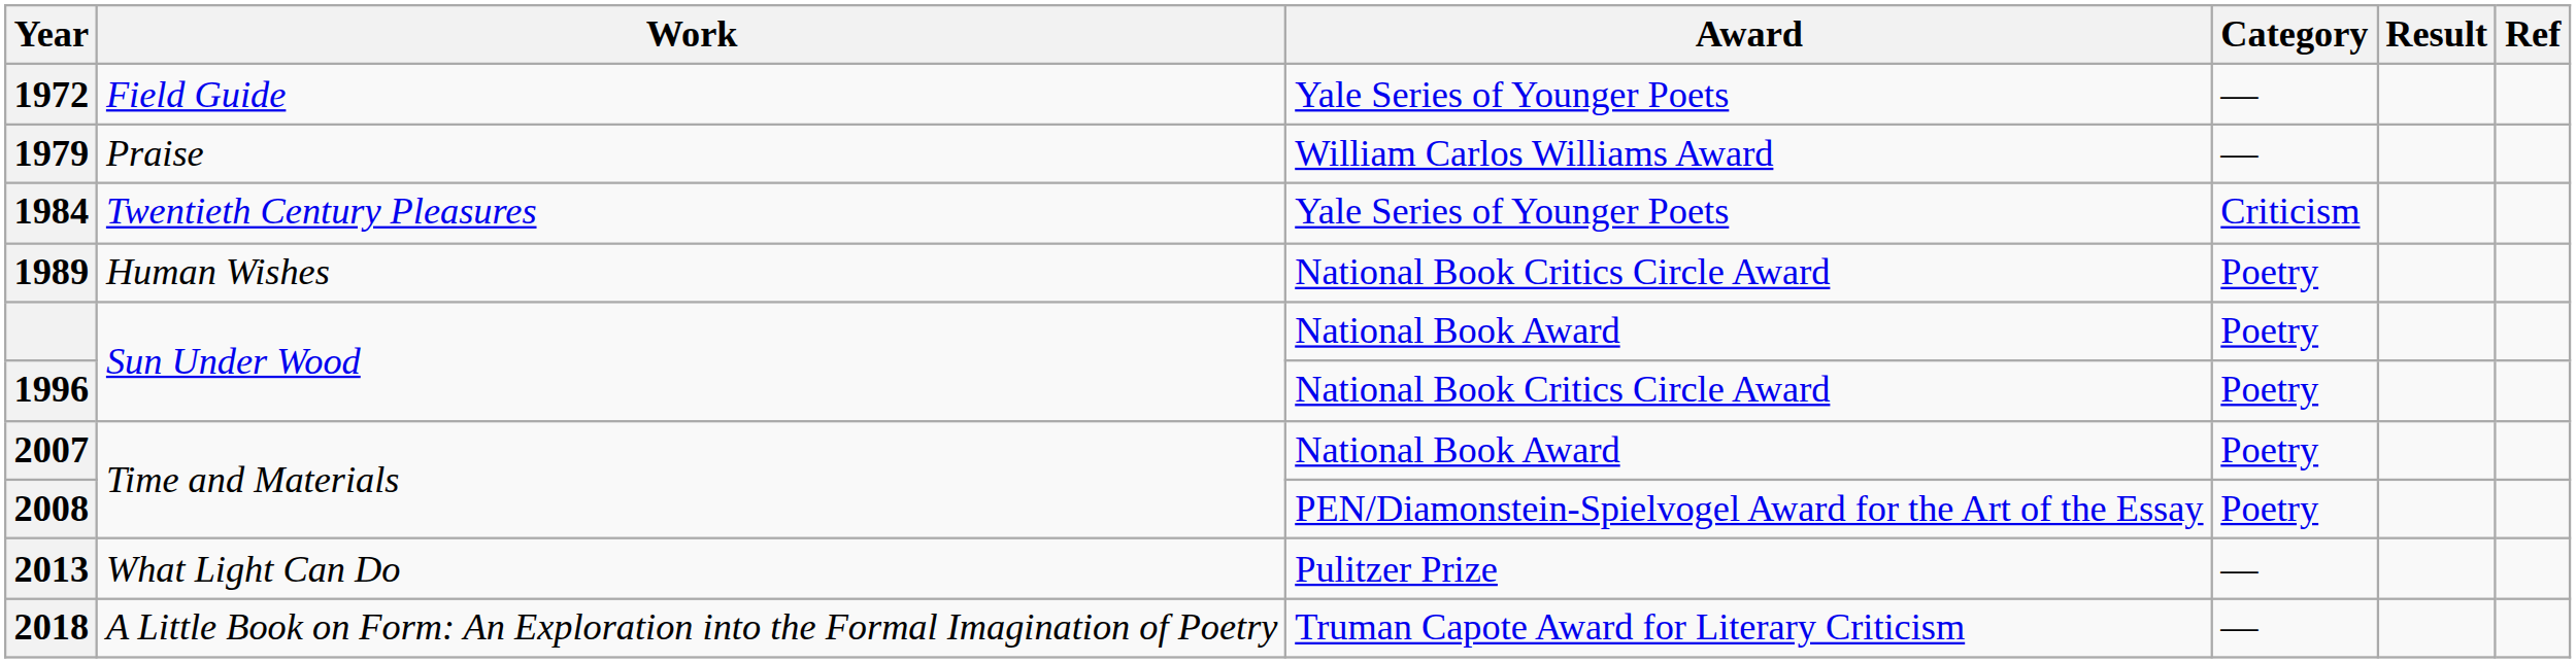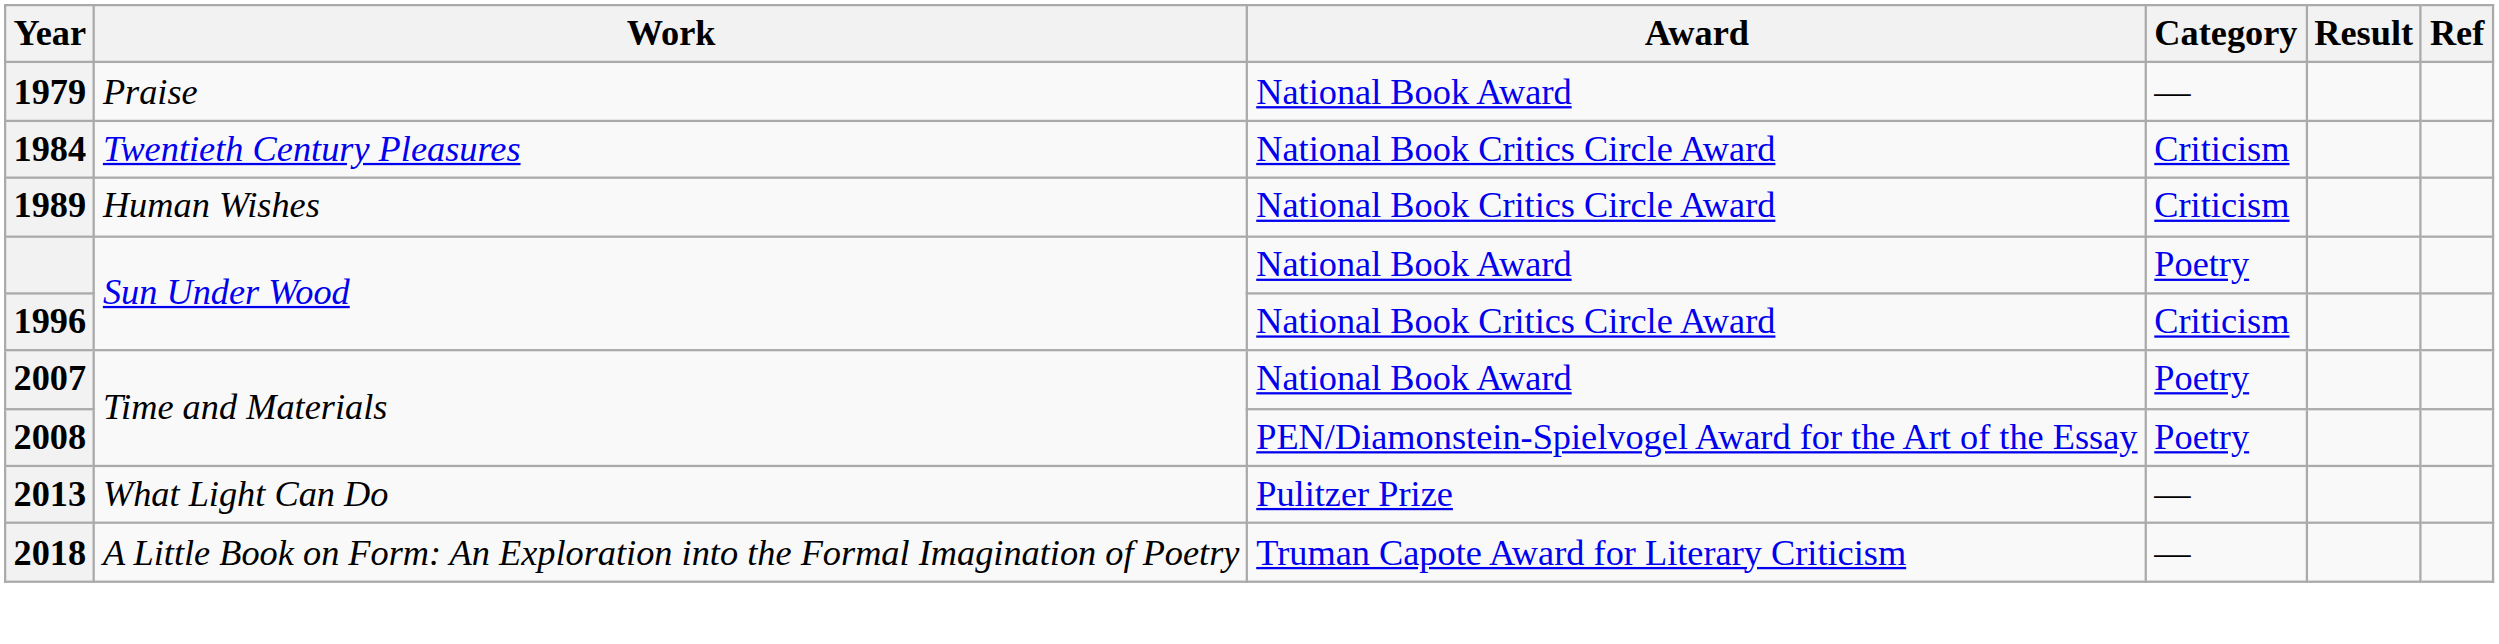- row: 1972 | Field Guide | Yale Series of Younger Poets | —
1979 | Award: William Carlos Williams Award -> National Book Award
1984 | Award: Yale Series of Younger Poets -> National Book Critics Circle Award
1989 | Category: Poetry -> Criticism
1996 | Category: Poetry -> Criticism
